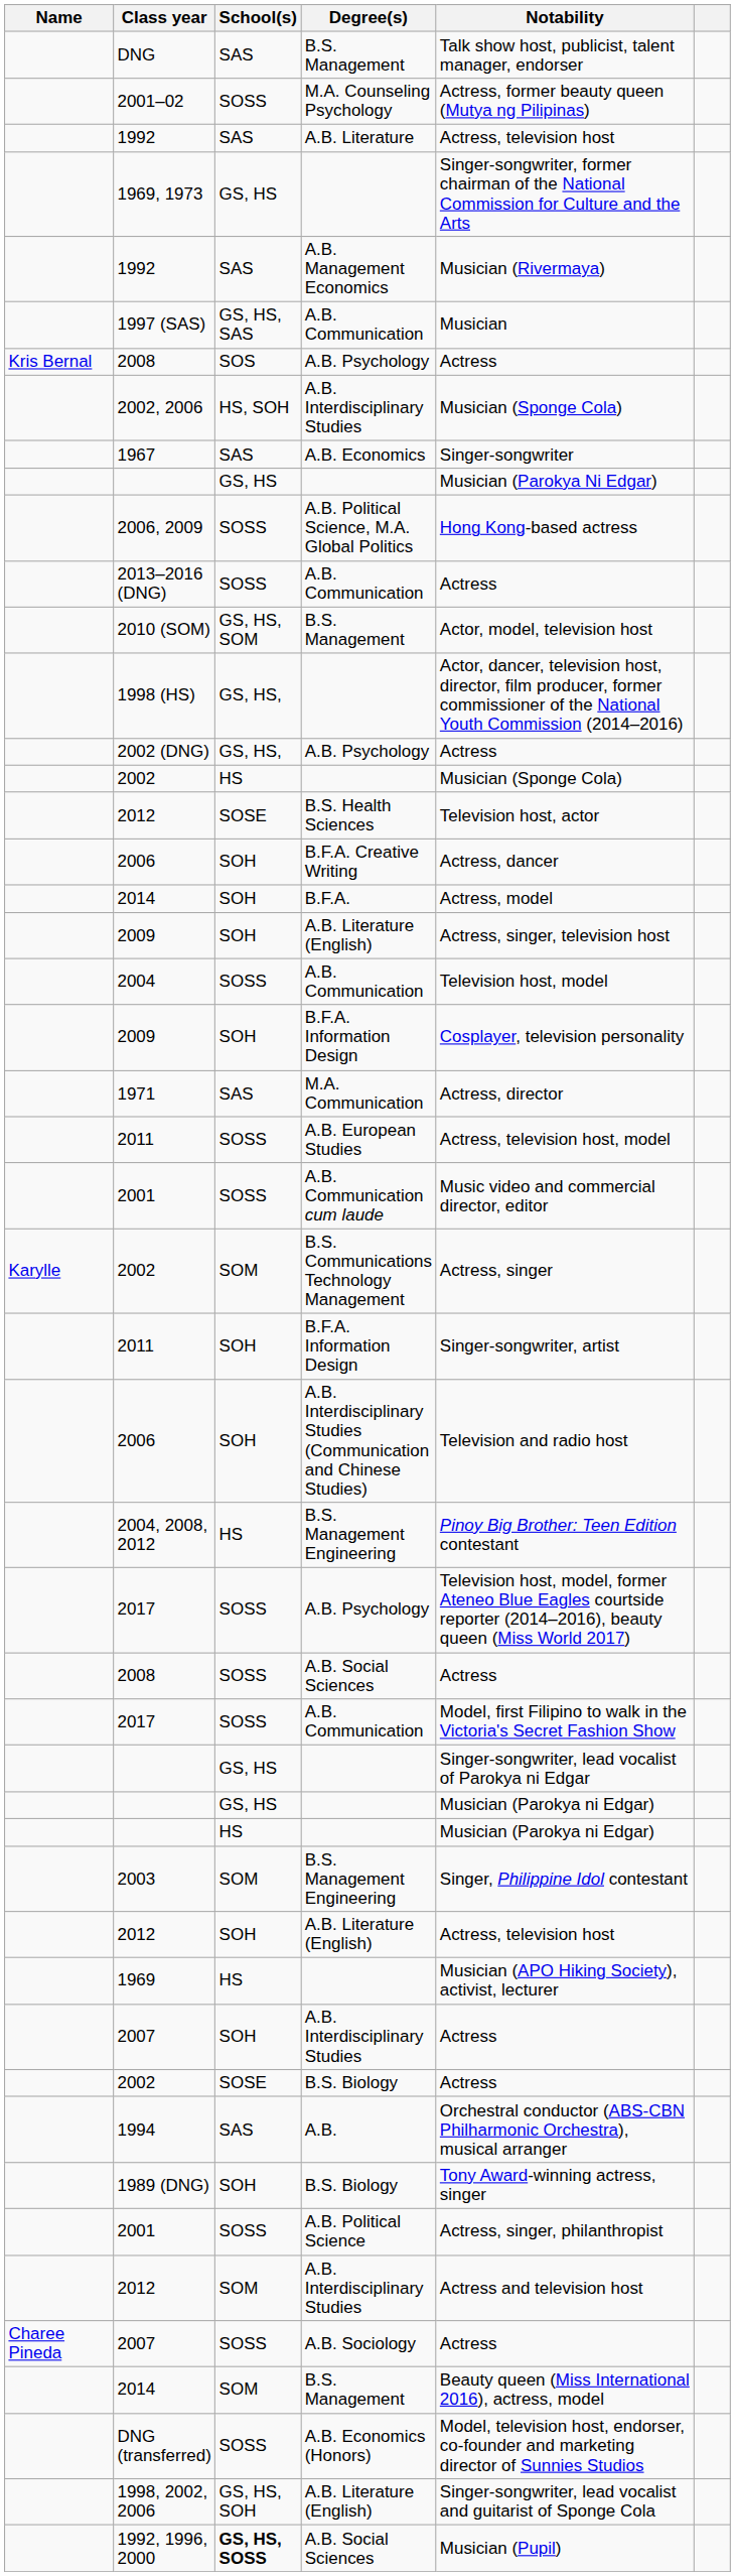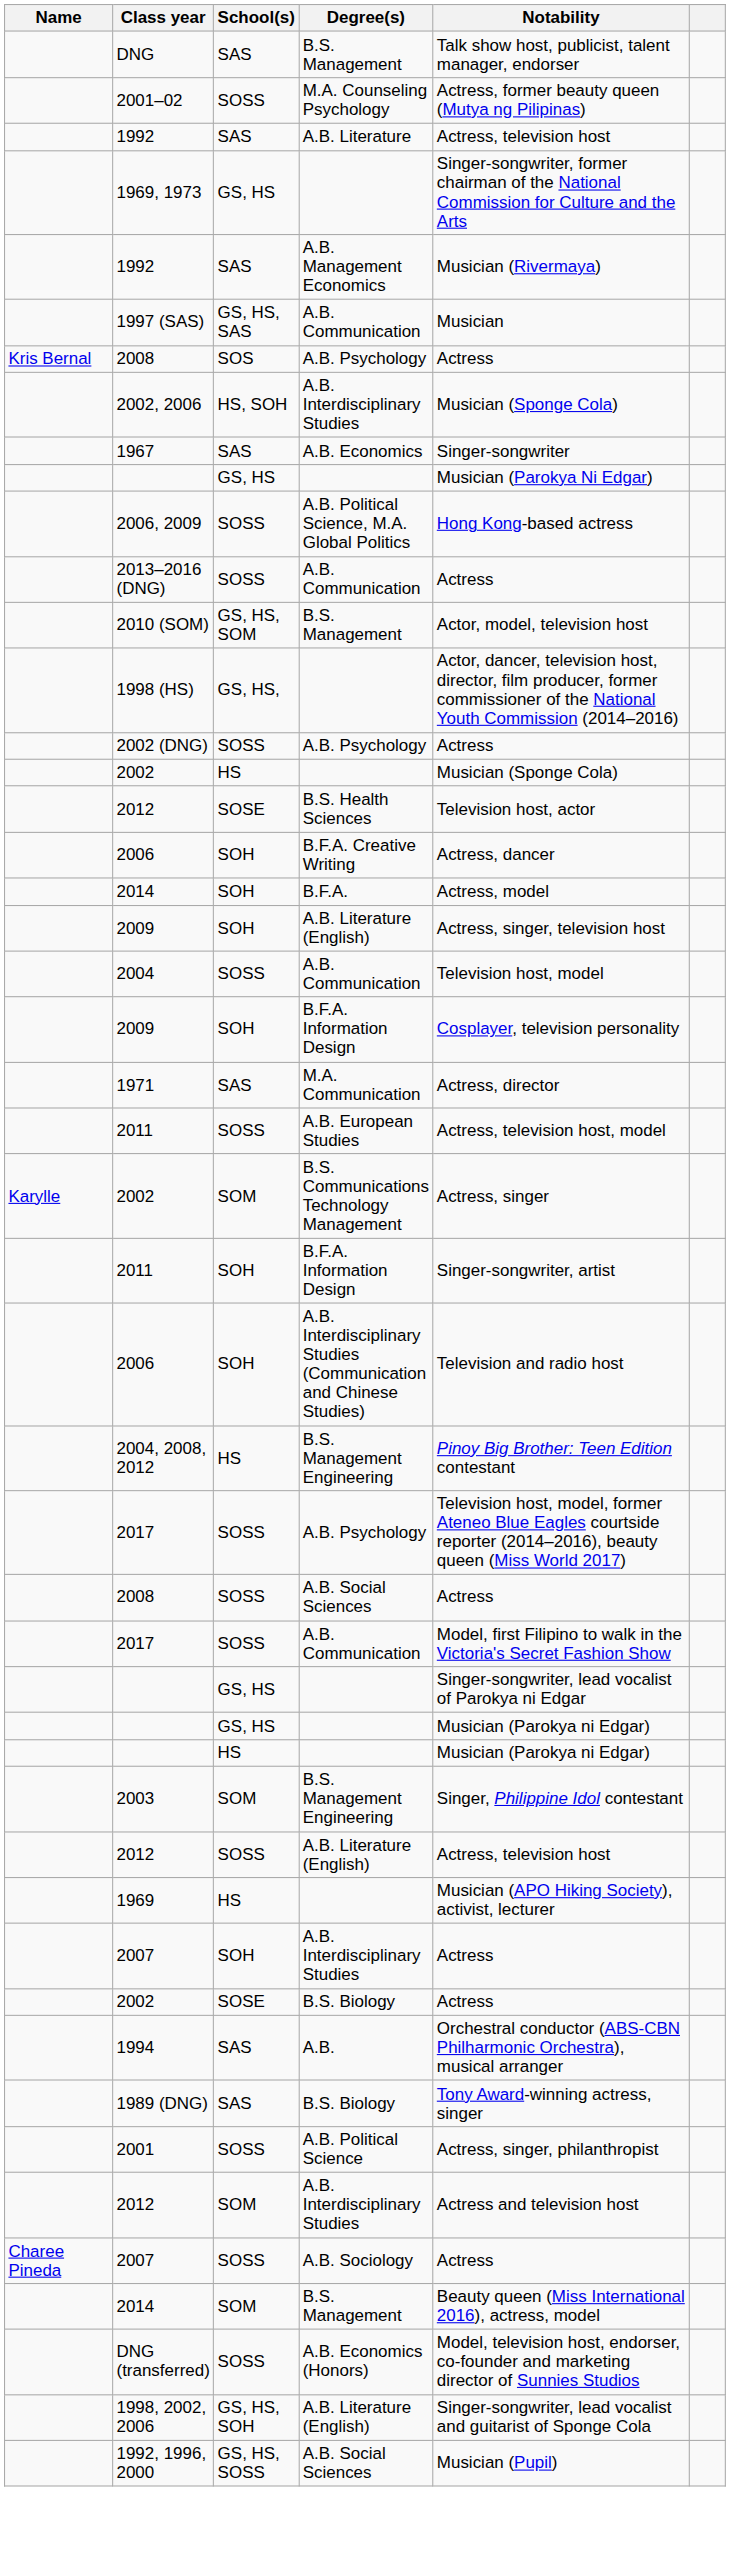2002 (DNG) | School(s): GS, HS, -> SOSS
- row: 2001 | SOSS | A.B. Communication cum laude | Music video and commercial director, editor
2012 / A.B. Literature (English) | School(s): SOH -> SOSS
1989 (DNG) | School(s): SOH -> SAS
1992, 1996, 2000 | School(s): bold -> normal
